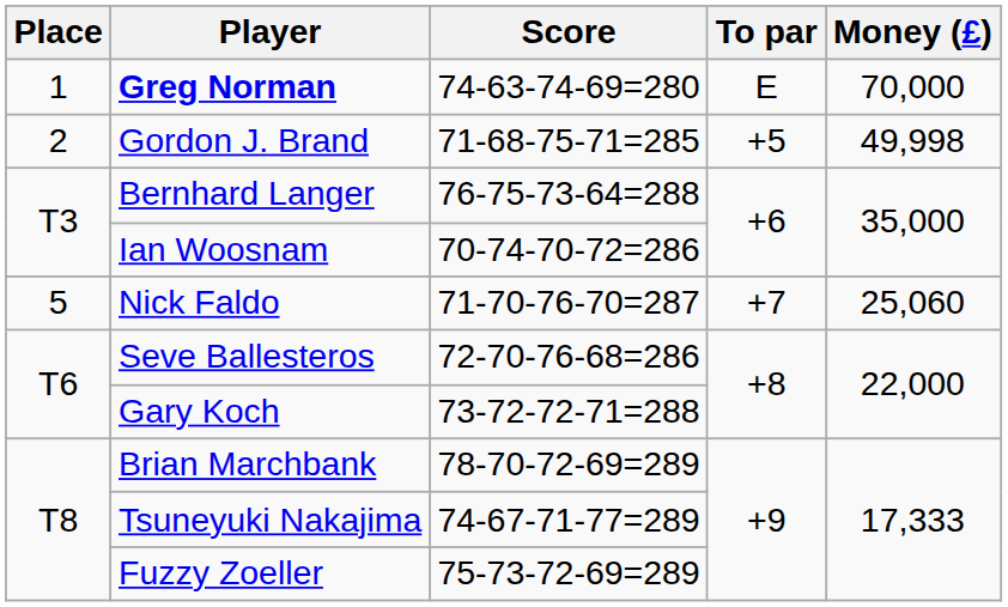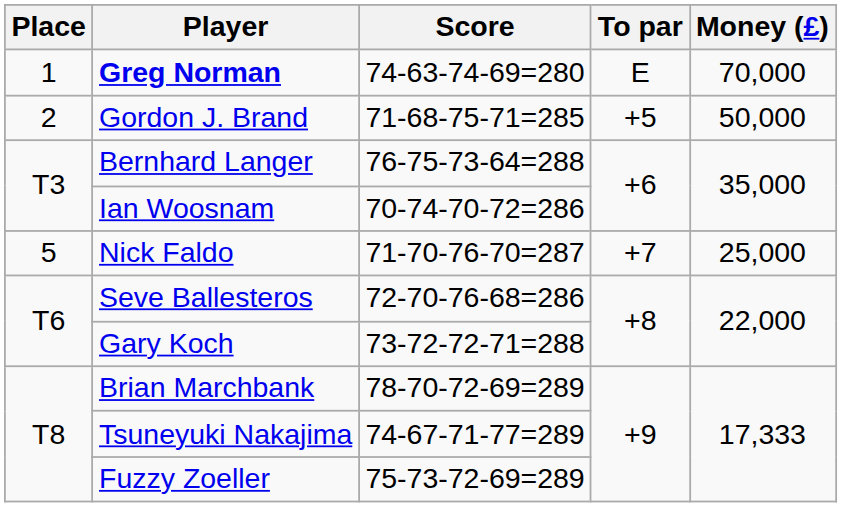Gordon J. Brand | Money (£): 49,998 -> 50,000
Nick Faldo | Money (£): 25,060 -> 25,000
